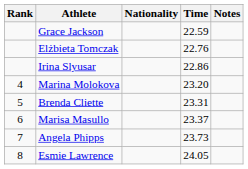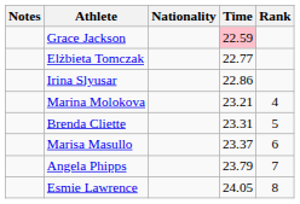columns swapped: Rank <-> Notes
Grace Jackson | Time: no background -> pink background
Elżbieta Tomczak | Time: 22.76 -> 22.77
Marina Molokova | Time: 23.20 -> 23.21
Angela Phipps | Time: 23.73 -> 23.79
